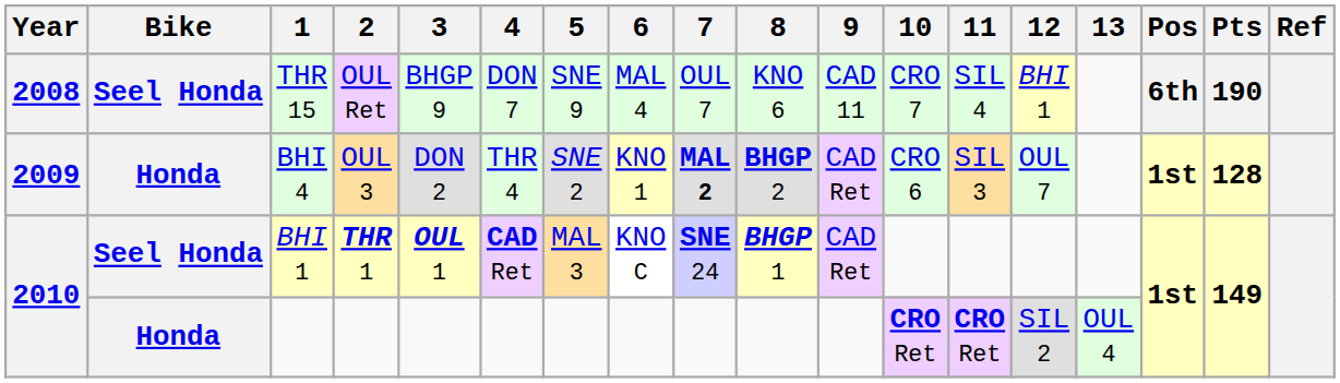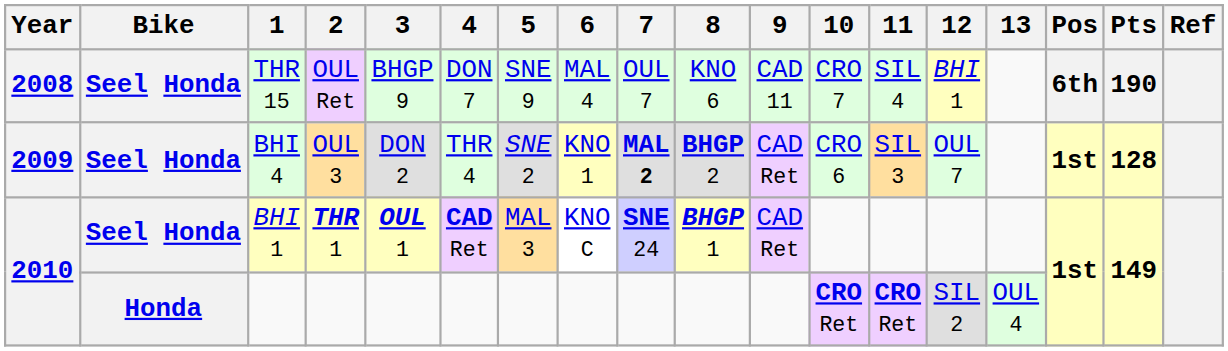BHI 4 | Bike: Honda -> Seel Honda
